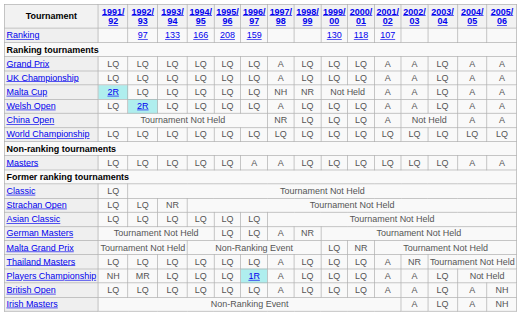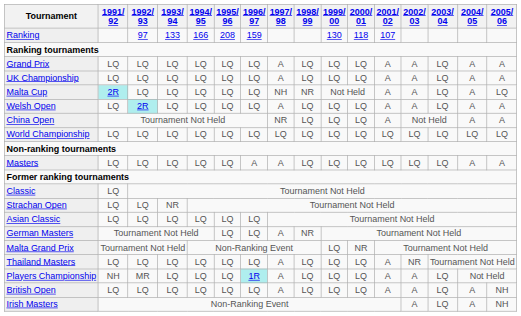Malta Cup | 2005/ 06: A -> LQ
